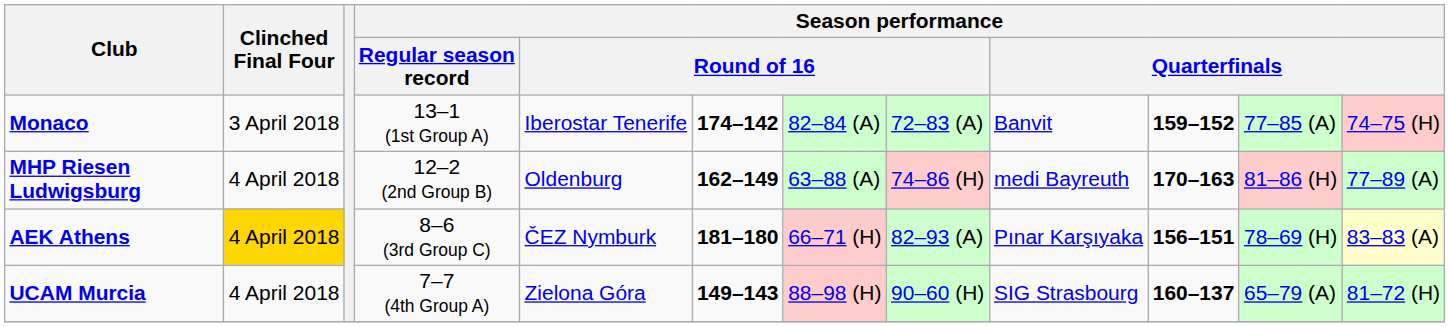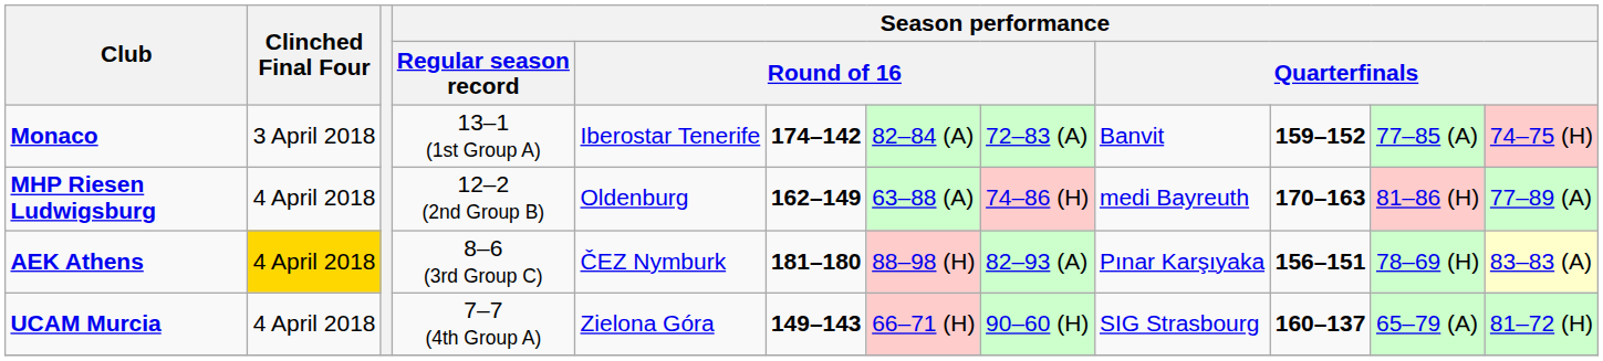AEK Athens | column 7: 66–71 (H) -> 88–98 (H)
UCAM Murcia | column 7: 88–98 (H) -> 66–71 (H)
